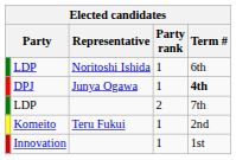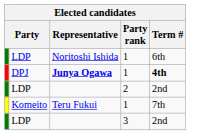DPJ | Representative: normal -> bold
LDP / 2 | Term #: 7th -> 2nd
Komeito | Term #: 2nd -> 7th
- row: Innovation | 1 | 1st
+ row: LDP | 3 | 2nd
